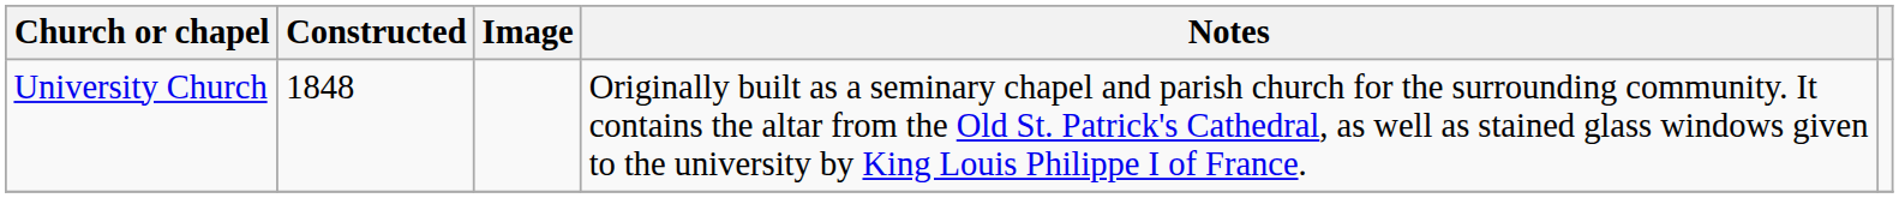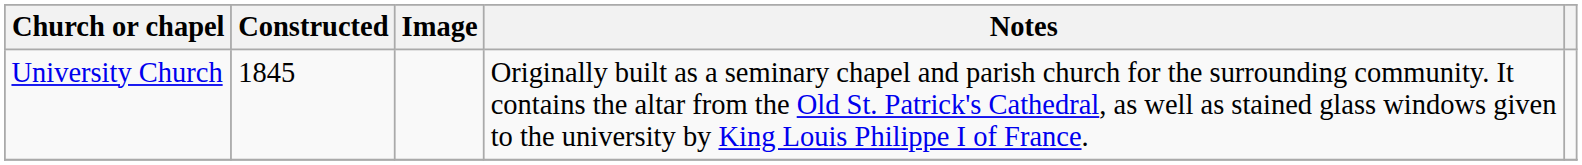University Church | Constructed: 1848 -> 1845
